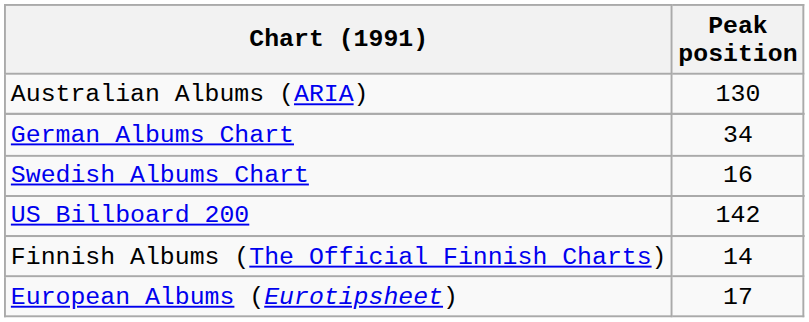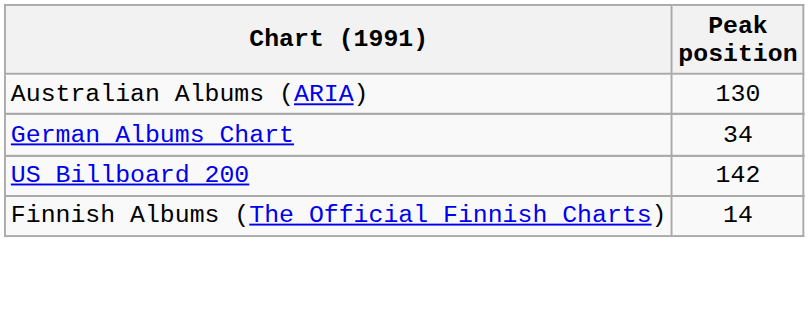- row: Swedish Albums Chart | 16
- row: European Albums (Eurotipsheet) | 17
